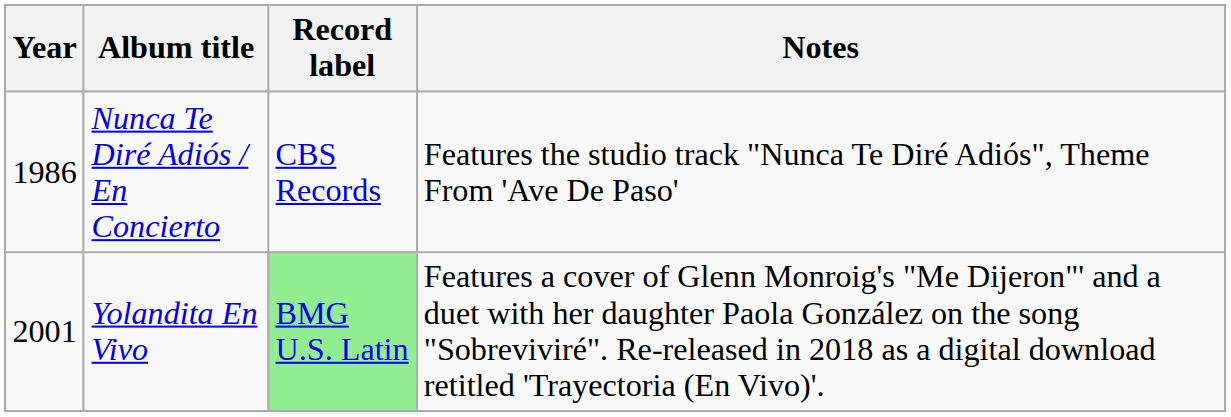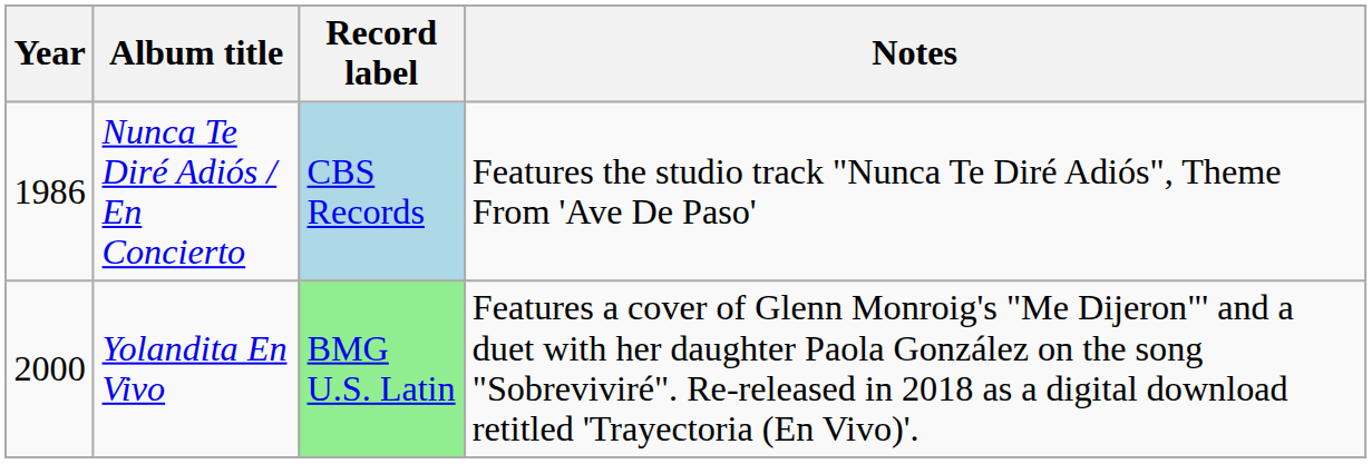Nunca Te Diré Adiós / En Concierto | Record label: no background -> lightblue background
Yolandita En Vivo | Year: 2001 -> 2000
